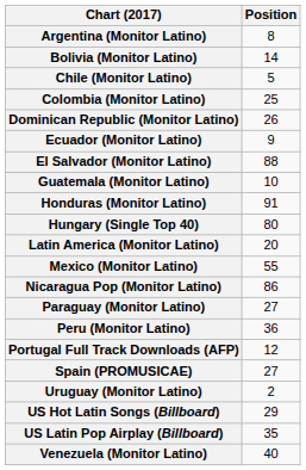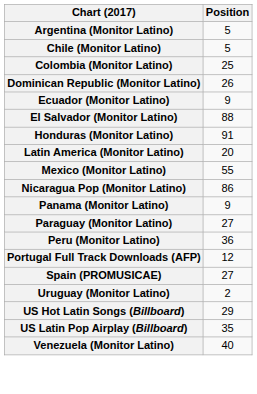Argentina (Monitor Latino) | Position: 8 -> 5
- row: Bolivia (Monitor Latino) | 14
- row: Guatemala (Monitor Latino) | 10
- row: Hungary (Single Top 40) | 80
+ row: Panama (Monitor Latino) | 9
